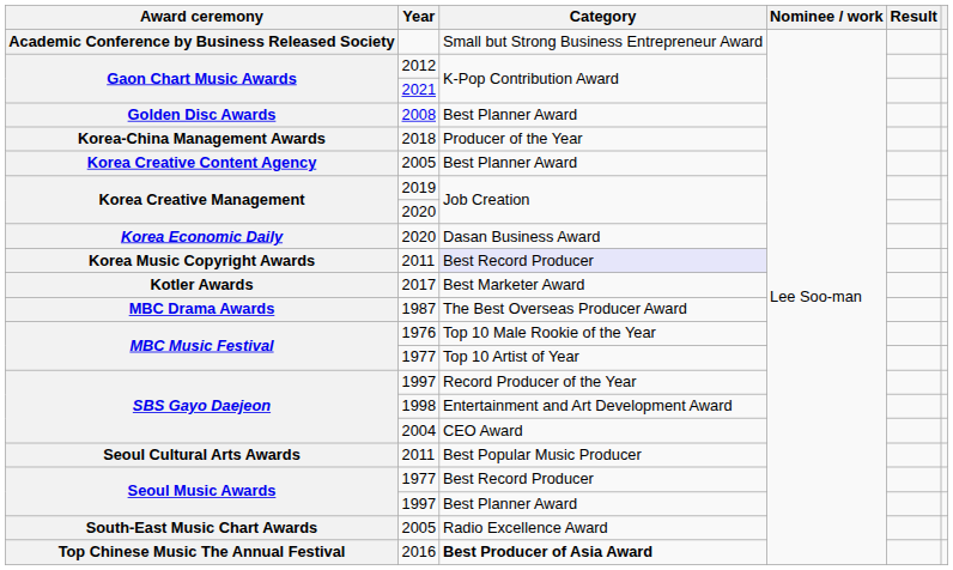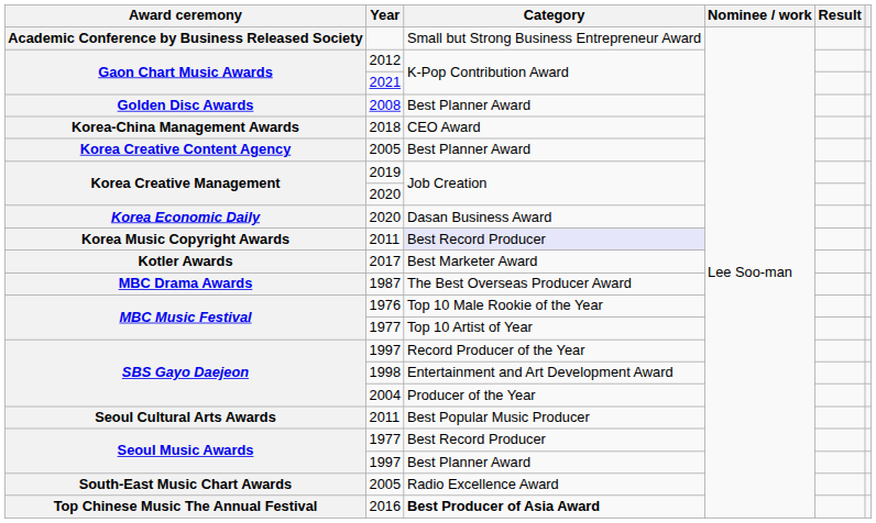2018 | Category: Producer of the Year -> CEO Award
2004 | Category: CEO Award -> Producer of the Year
